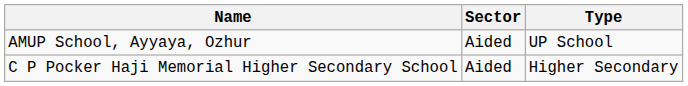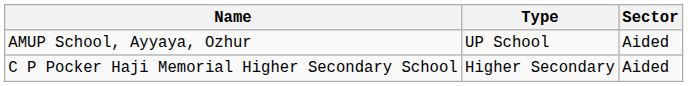columns swapped: Type <-> Sector
